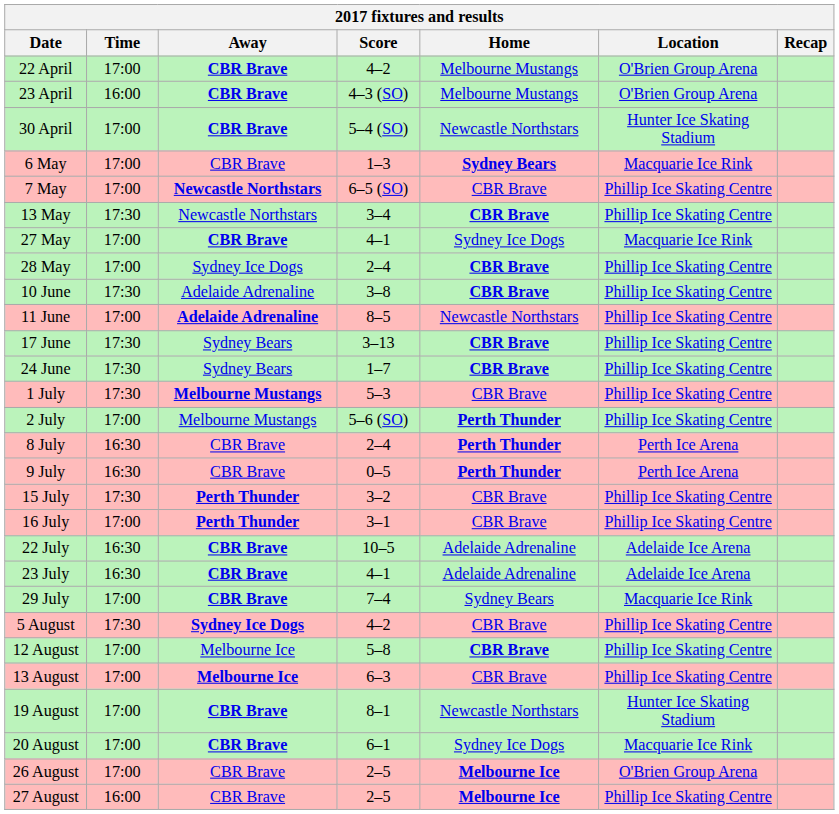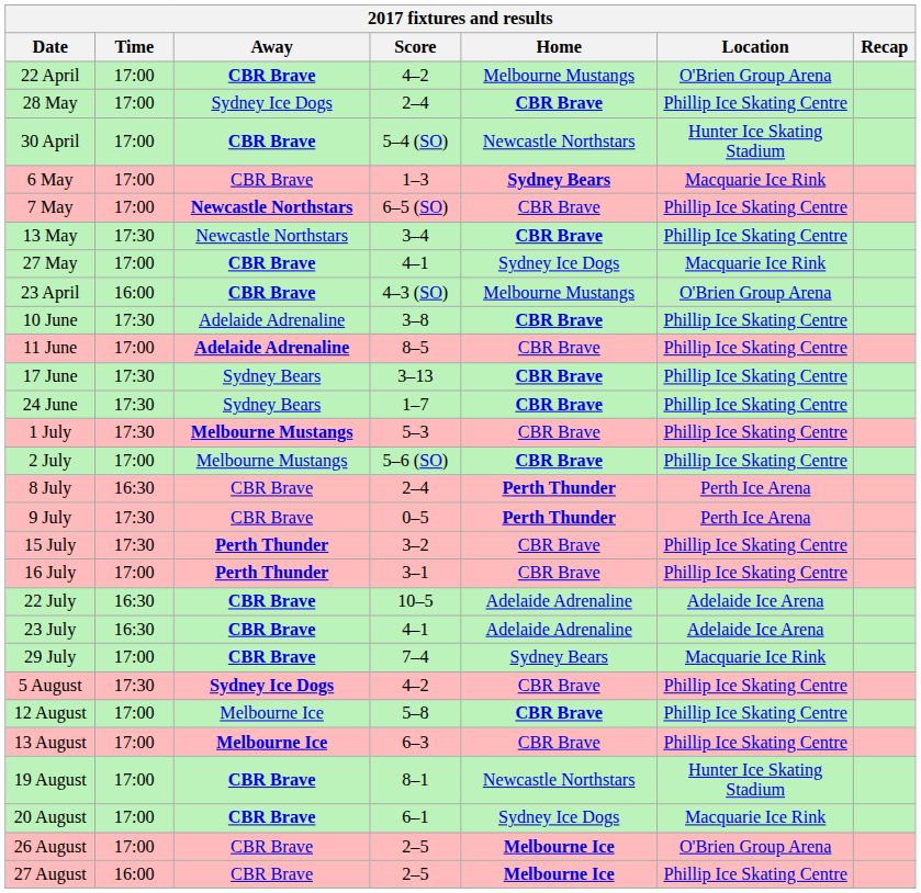rows swapped: 23 April <-> 28 May
11 June | Home: Newcastle Northstars -> CBR Brave
2 July | Home: Perth Thunder -> CBR Brave
9 July | Time: 16:30 -> 17:30
